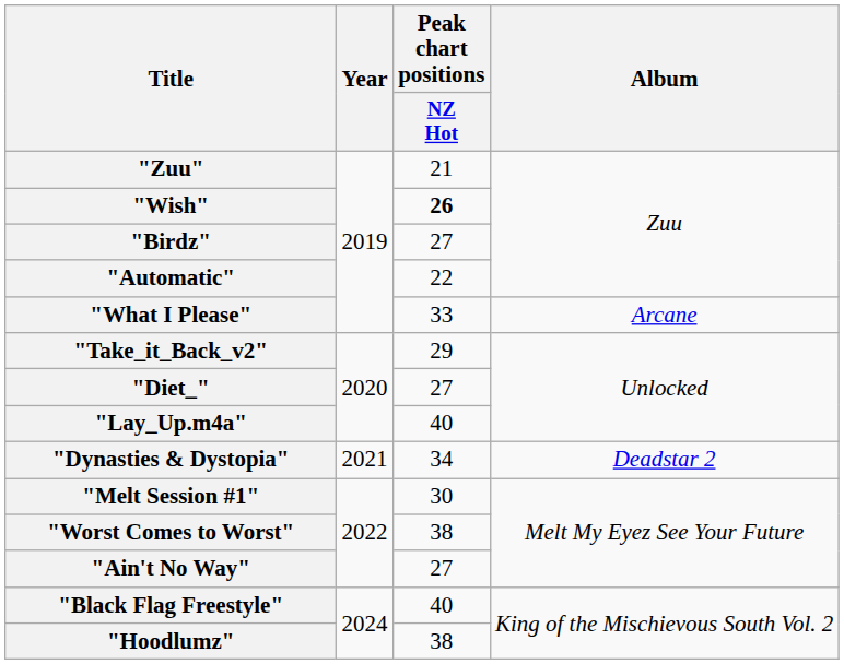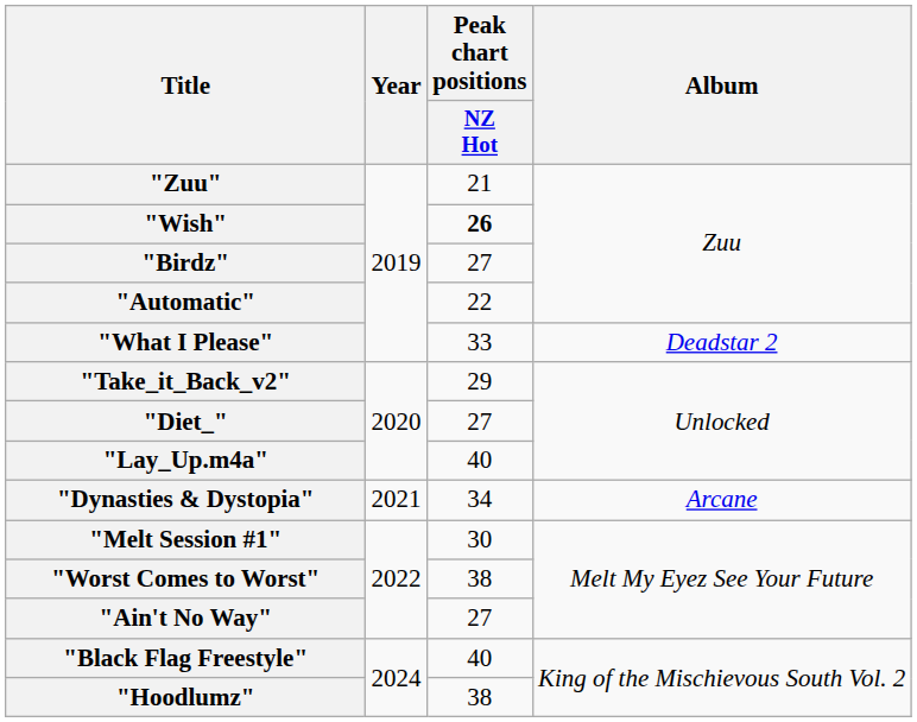"What I Please" | Album: Arcane -> Deadstar 2
"Dynasties & Dystopia" | Album: Deadstar 2 -> Arcane
